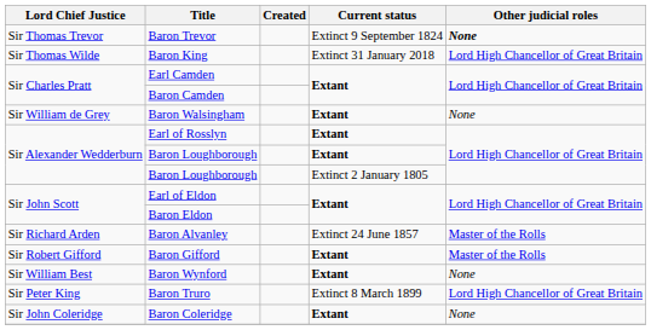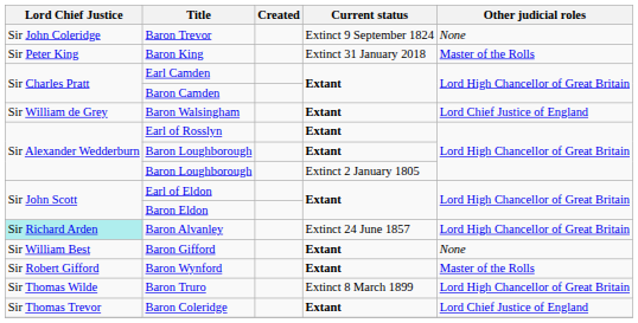Baron Trevor | Lord Chief Justice: Sir Thomas Trevor -> Sir John Coleridge
Baron Trevor | Other judicial roles: bold -> normal
Baron King | Lord Chief Justice: Sir Thomas Wilde -> Sir Peter King
Baron King | Other judicial roles: Lord High Chancellor of Great Britain -> Master of the Rolls
Baron Walsingham | Other judicial roles: None -> Lord Chief Justice of England
Baron Alvanley | Lord Chief Justice: no background -> paleturquoise background
Baron Alvanley | Other judicial roles: Master of the Rolls -> Lord High Chancellor of Great Britain
Baron Gifford | Lord Chief Justice: Sir Robert Gifford -> Sir William Best
Baron Gifford | Other judicial roles: Master of the Rolls -> None
Baron Wynford | Lord Chief Justice: Sir William Best -> Sir Robert Gifford
Baron Wynford | Other judicial roles: None -> Master of the Rolls
Baron Truro | Lord Chief Justice: Sir Peter King -> Sir Thomas Wilde
Baron Coleridge | Lord Chief Justice: Sir John Coleridge -> Sir Thomas Trevor
Baron Coleridge | Other judicial roles: None -> Lord Chief Justice of England
